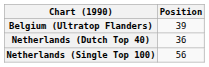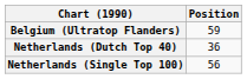Belgium (Ultratop Flanders) | Position: 39 -> 59
